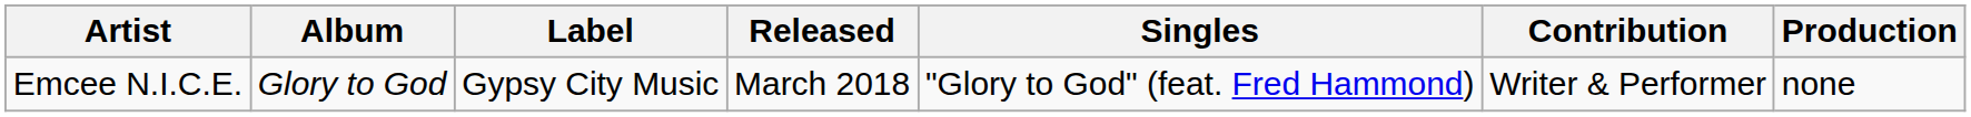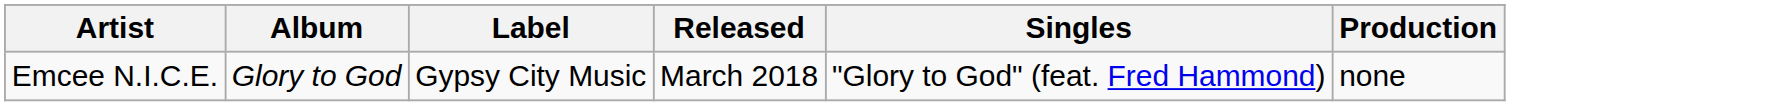- column: Contribution | Writer & Performer
